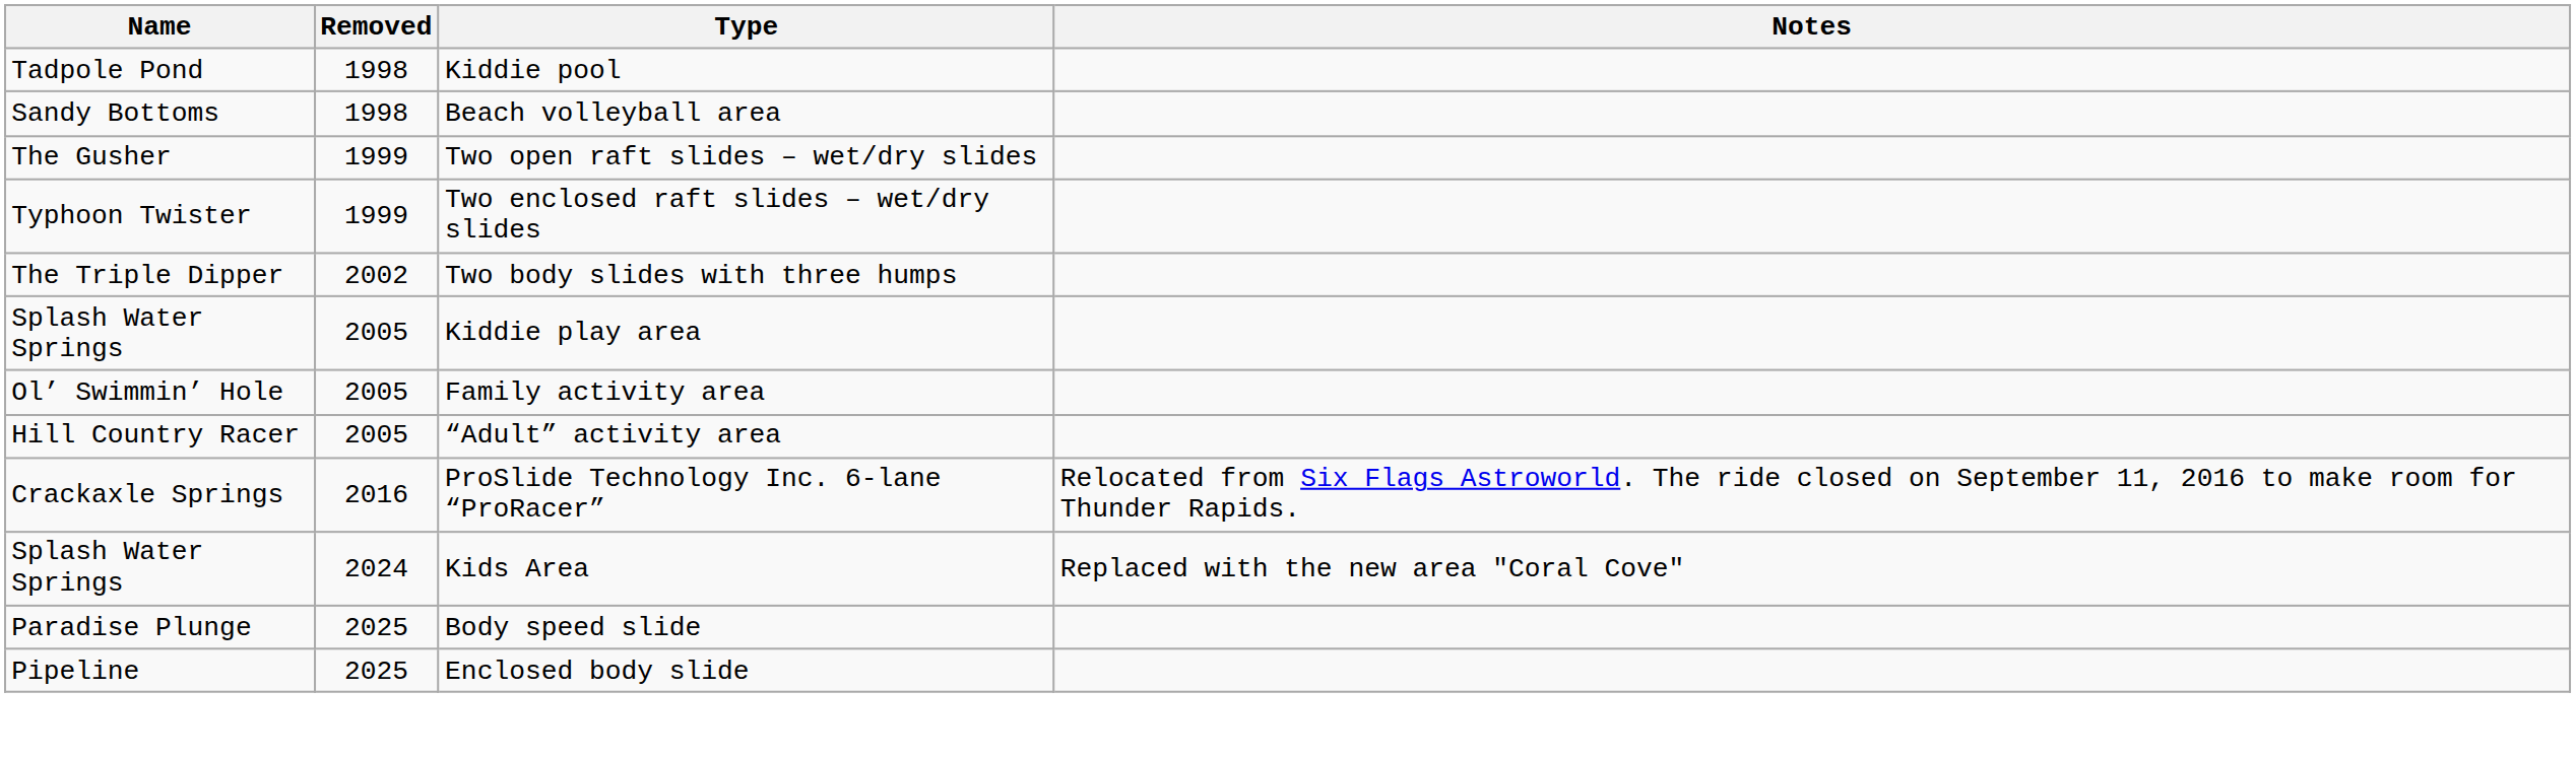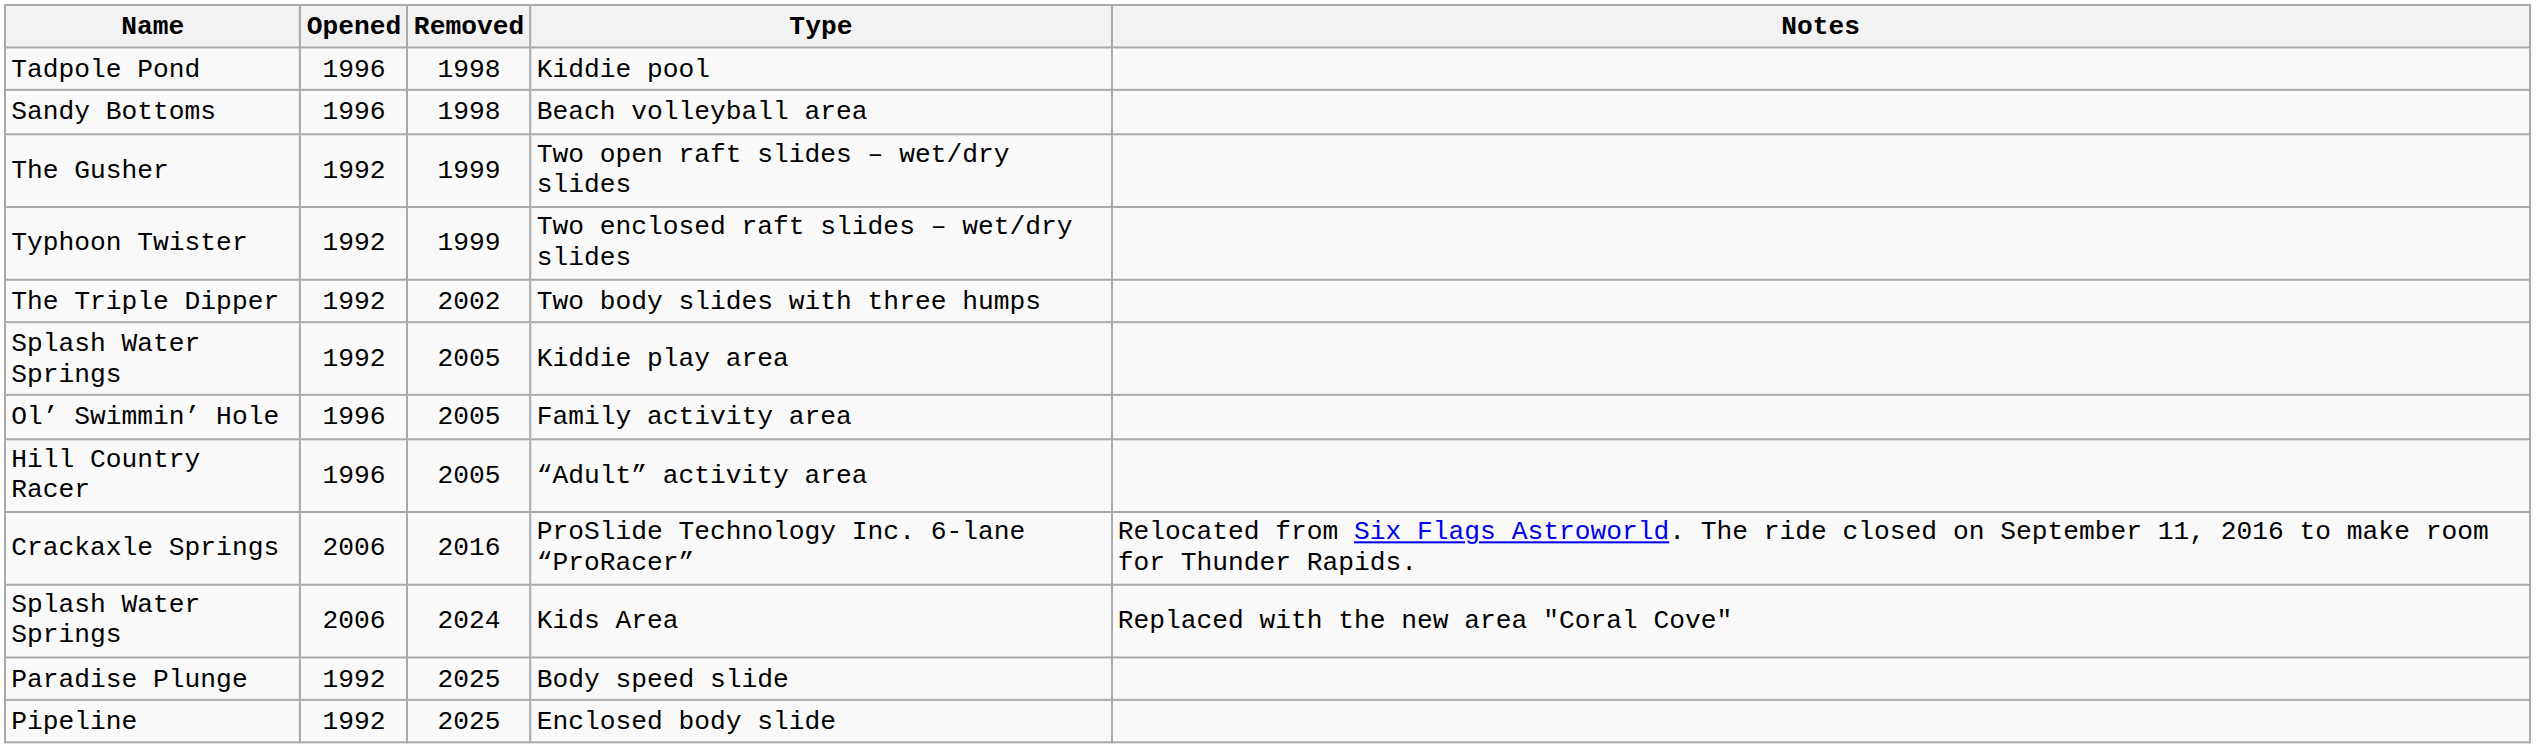+ column: Opened | 1996 | 1996 | 1992 | 1992 | 1992 | 1992 | 1996 | 1996 | 2006 | 2006 | 1992 | 1992
